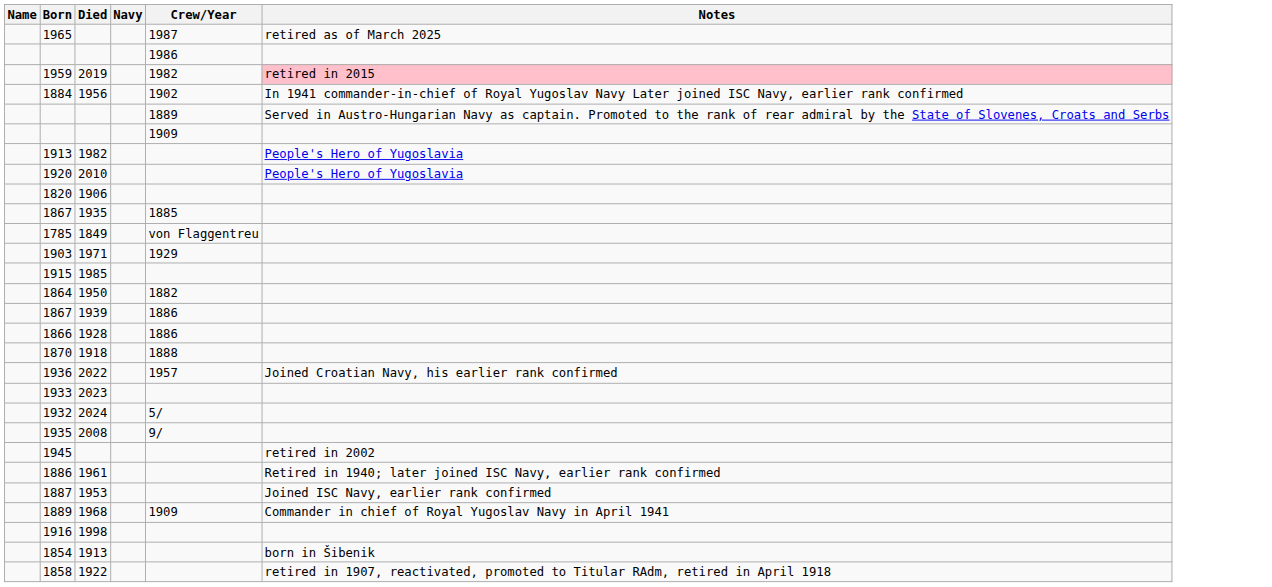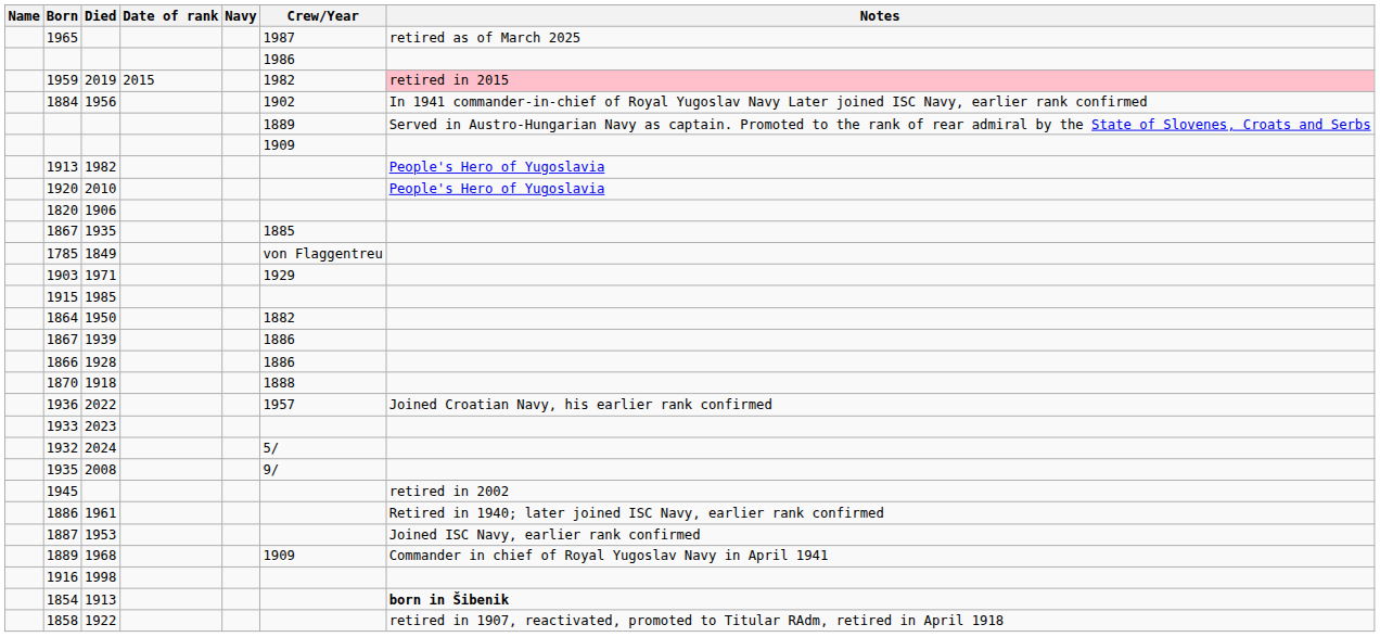+ column: Date of rank | 2015
1854 | Notes: normal -> bold
